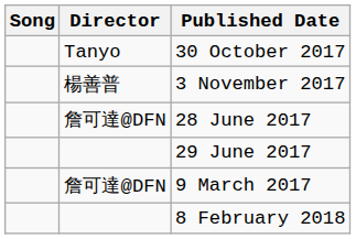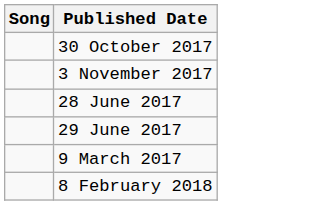- column: Director | Tanyo | 楊善普 | 詹可達@DFN | 詹可達@DFN
